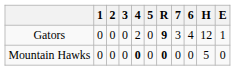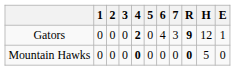columns swapped: 6 <-> R
Gators | 4: normal -> bold
